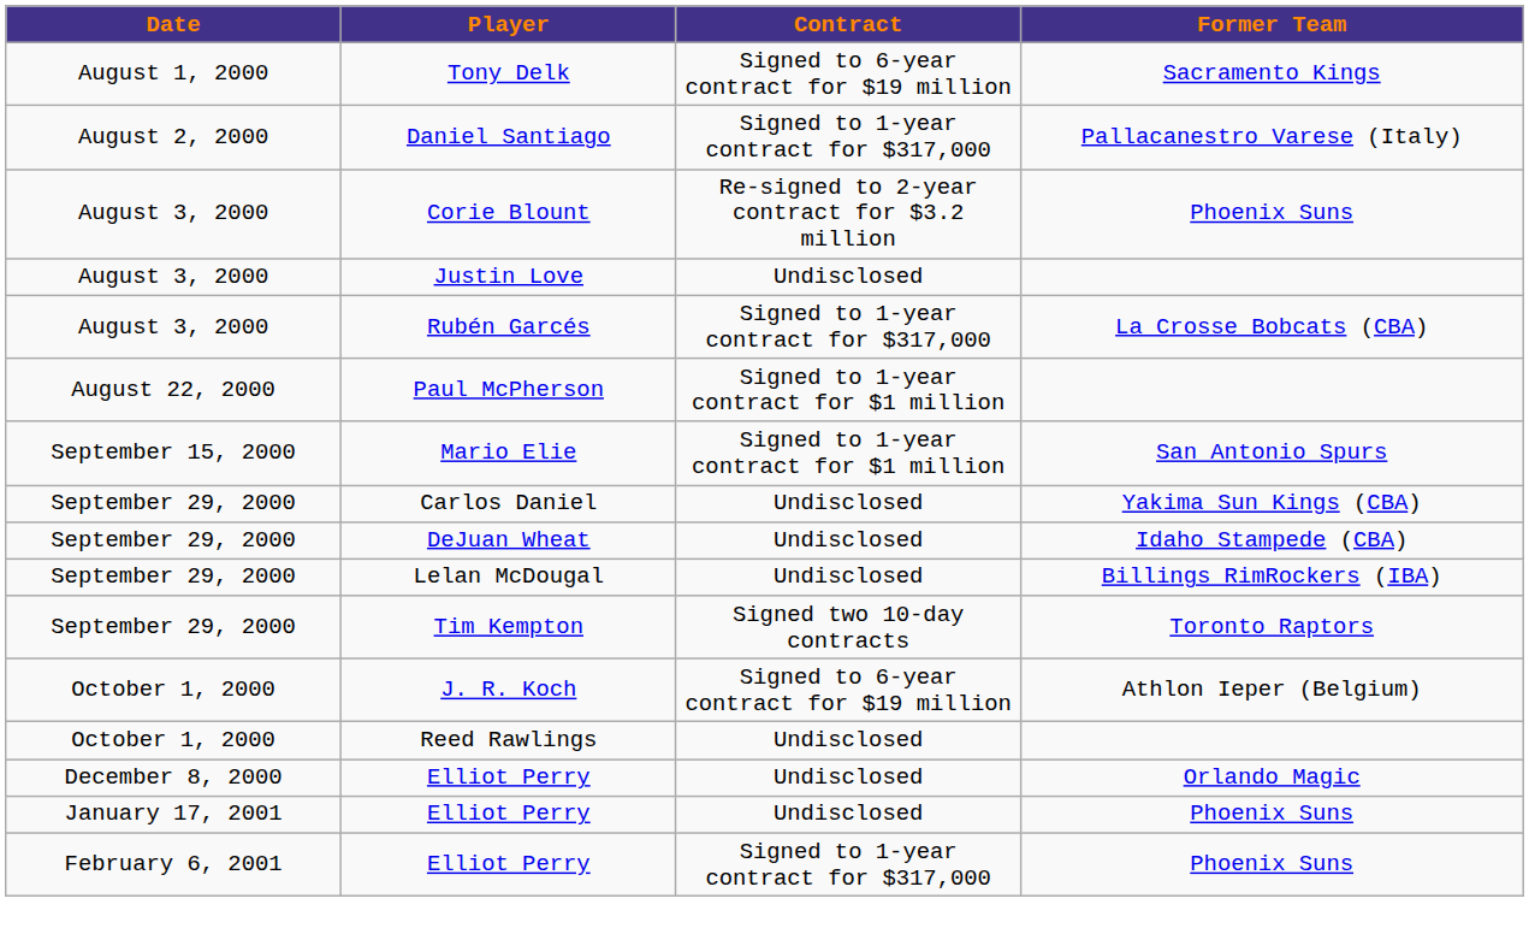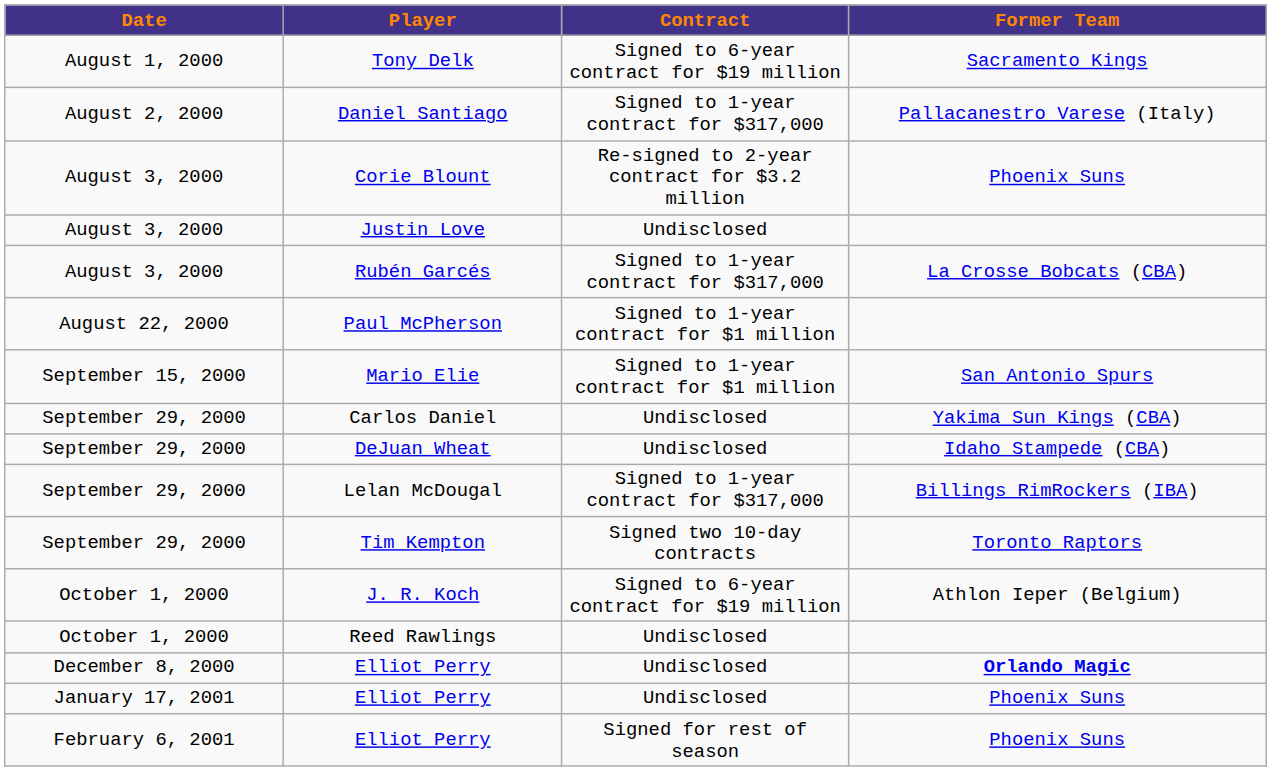Lelan McDougal | Contract: Undisclosed -> Signed to 1-year contract for $317,000
December 8, 2000 / Elliot Perry | Former Team: normal -> bold
February 6, 2001 / Elliot Perry | Contract: Signed to 1-year contract for $317,000 -> Signed for rest of season
